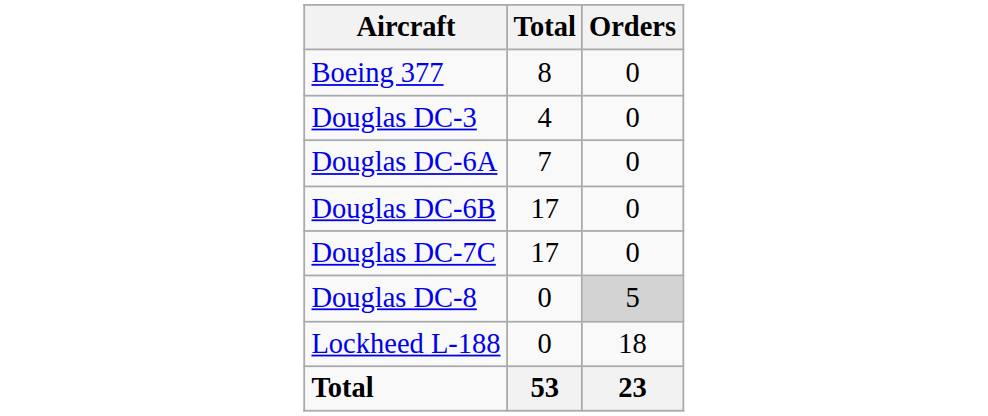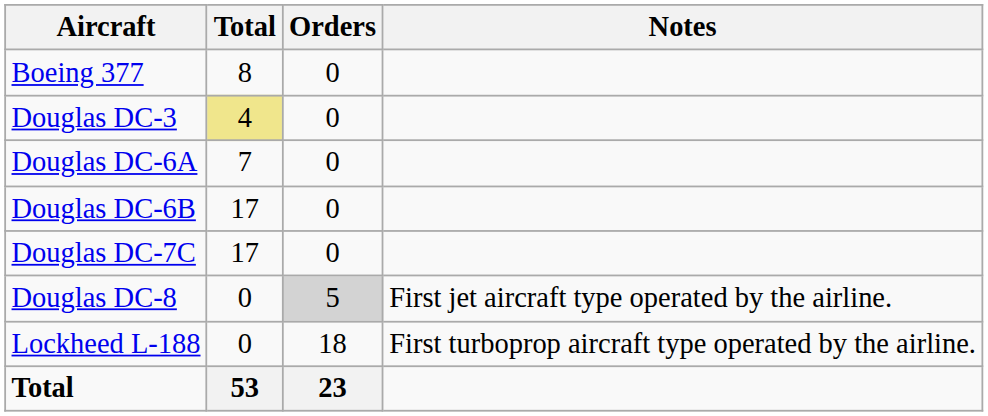+ column: Notes | First jet aircraft type operated by the airline. | First turboprop aircraft type operated by the airline.
Douglas DC-3 | Total: no background -> khaki background
